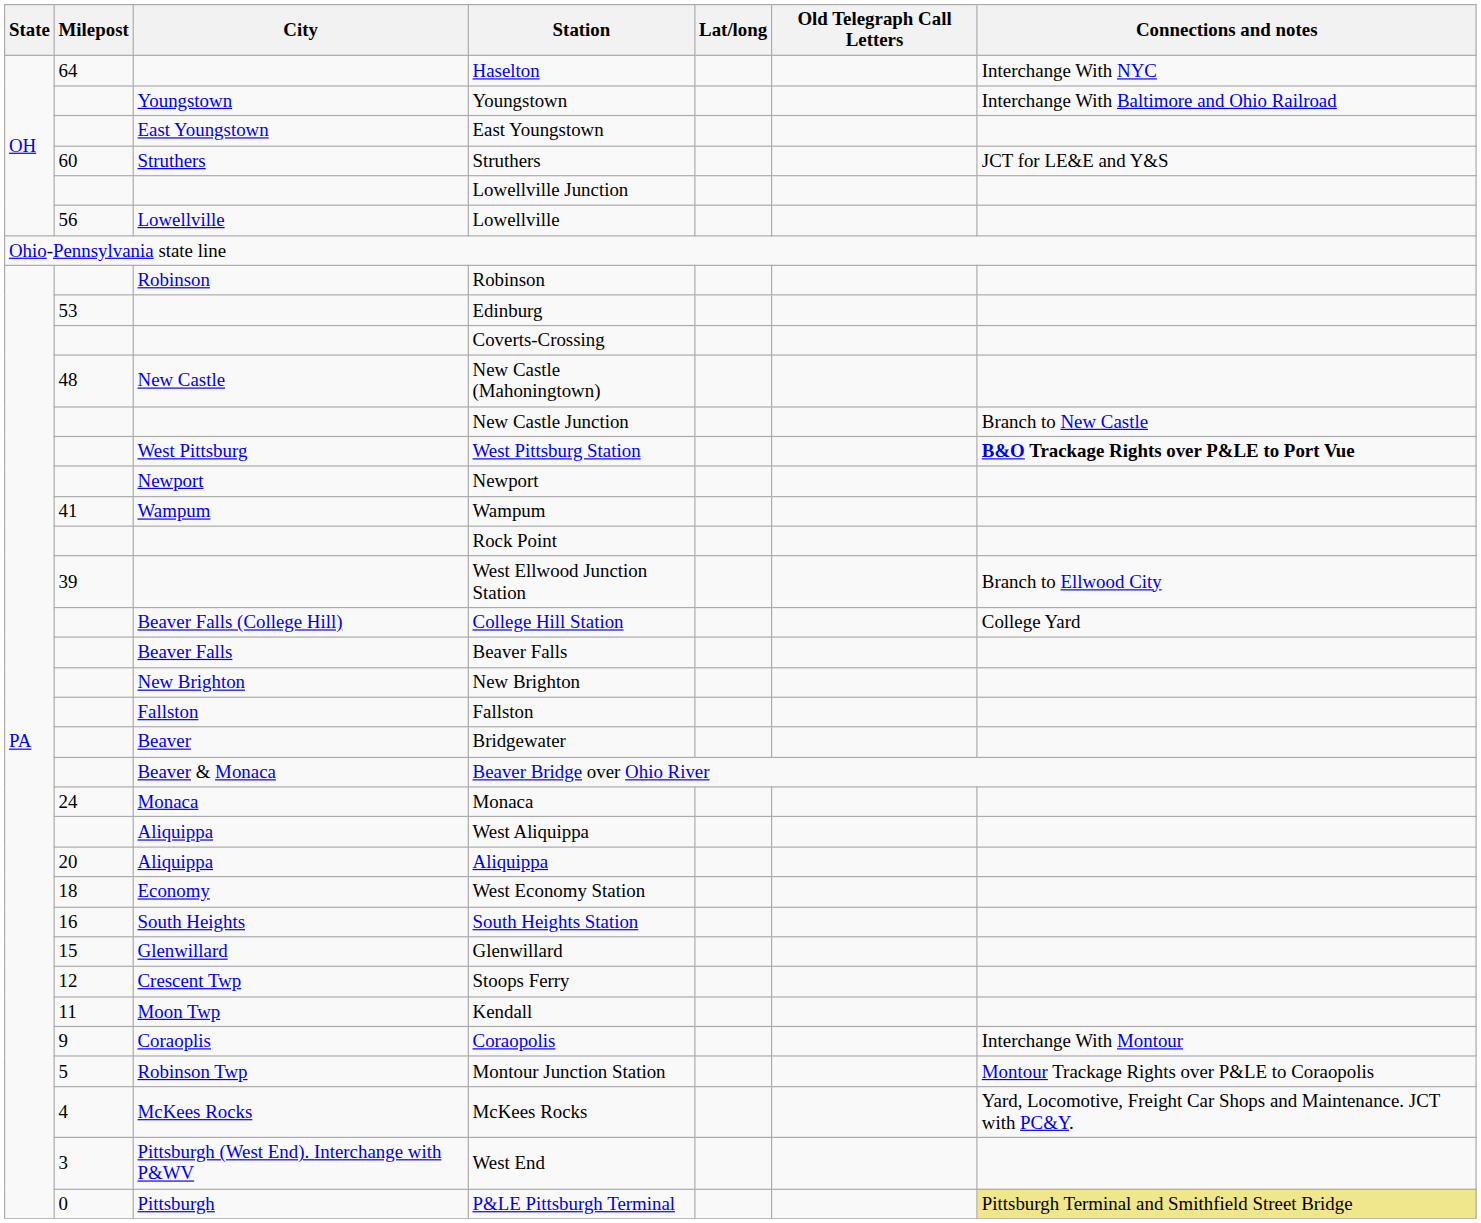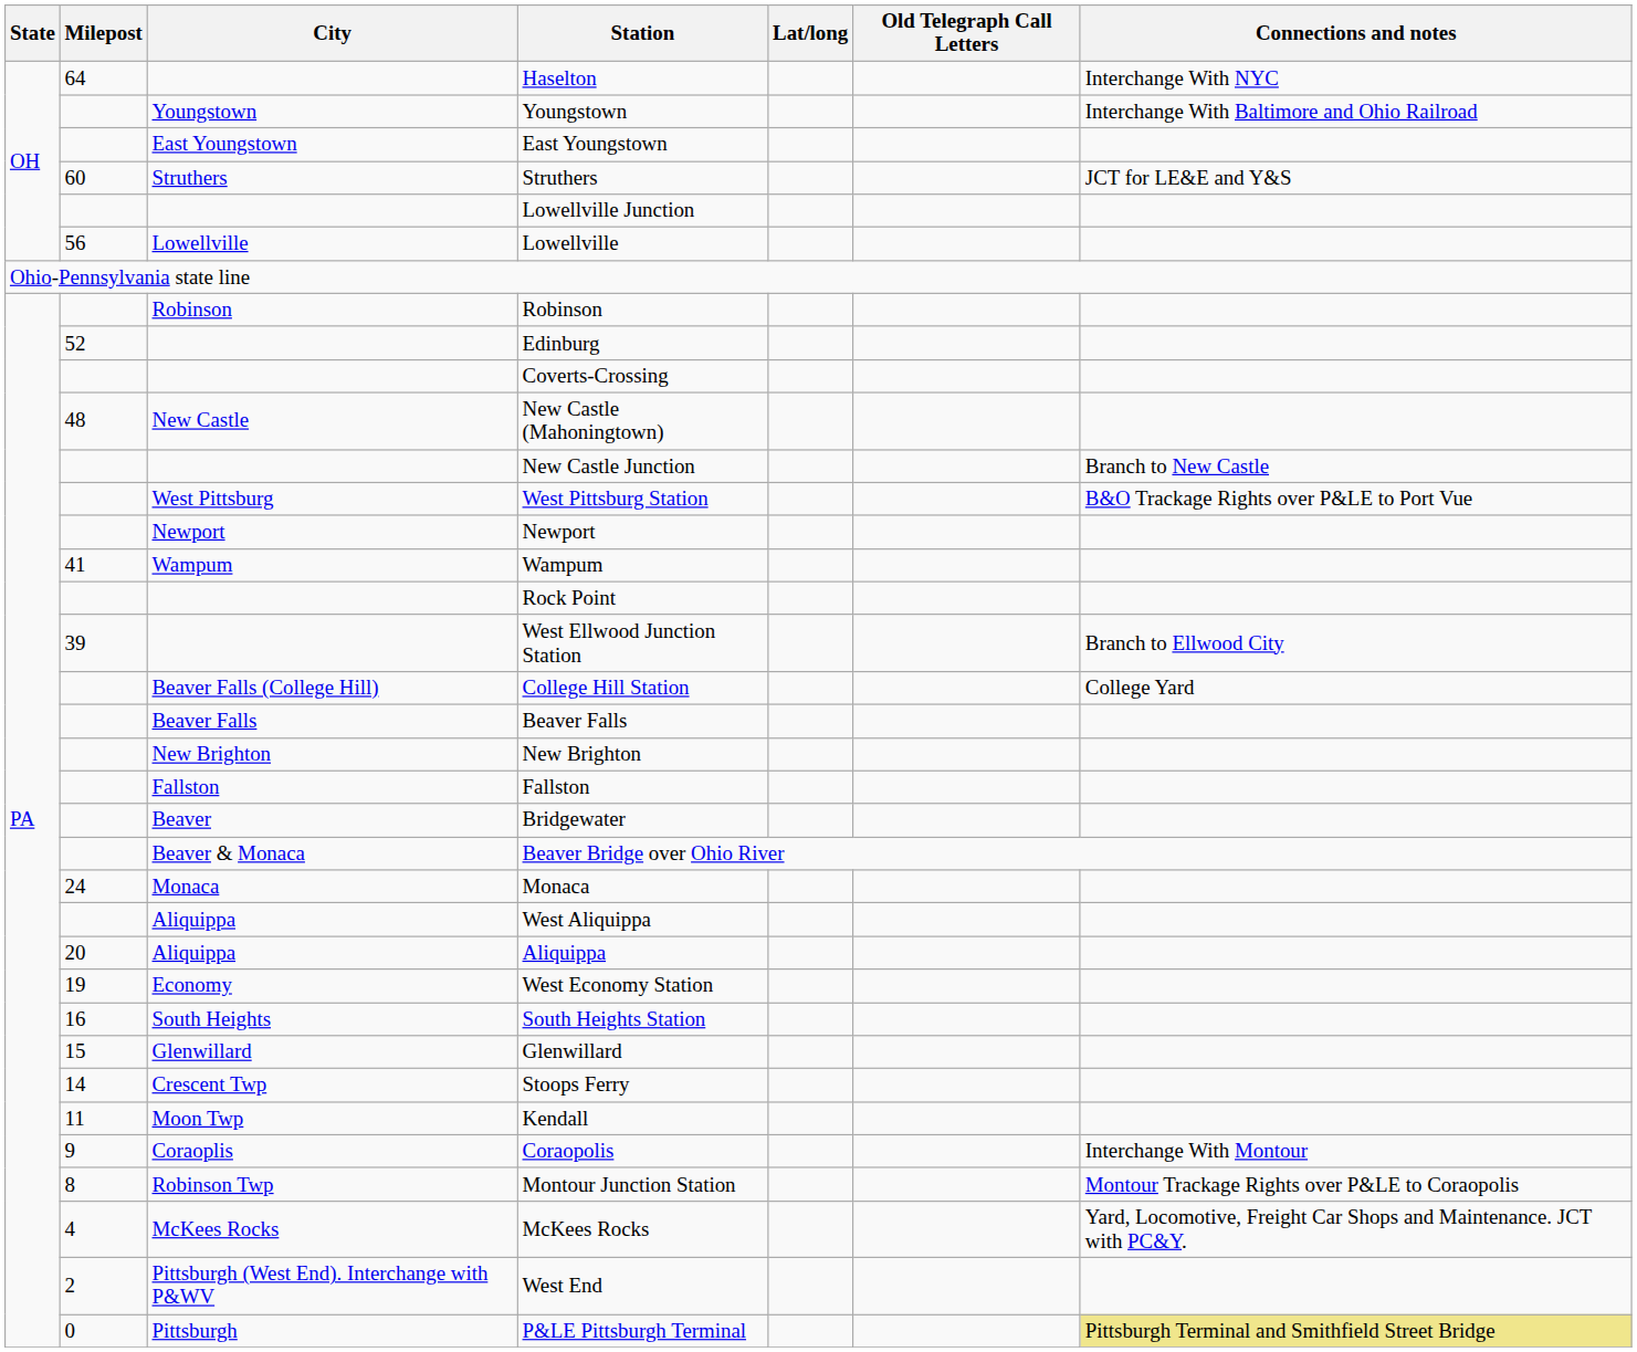Edinburg | Milepost: 53 -> 52
West Pittsburg Station | Connections and notes: bold -> normal
West Economy Station | Milepost: 18 -> 19
Stoops Ferry | Milepost: 12 -> 14
Montour Junction Station | Milepost: 5 -> 8
West End | Milepost: 3 -> 2
